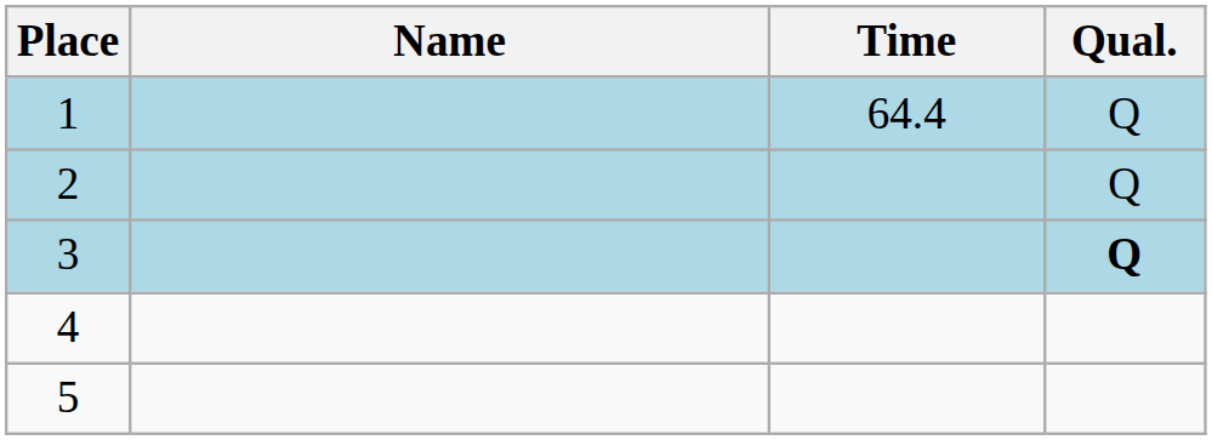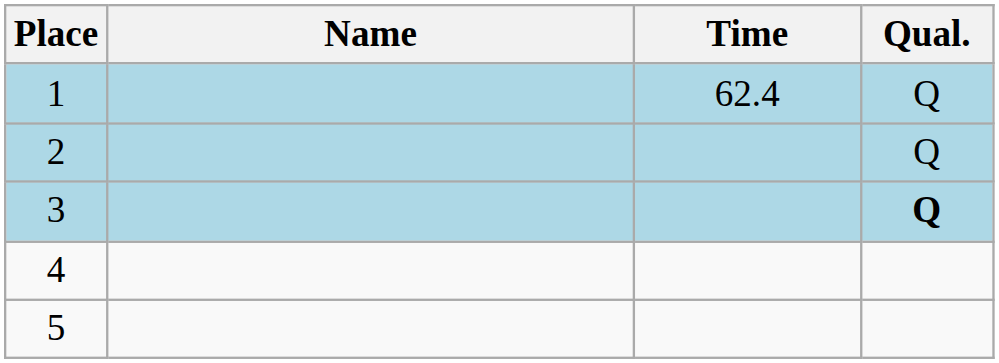1 | Time: 64.4 -> 62.4
